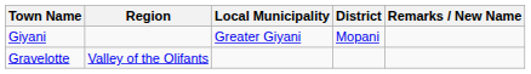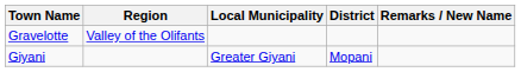rows swapped: Gravelotte <-> Giyani
